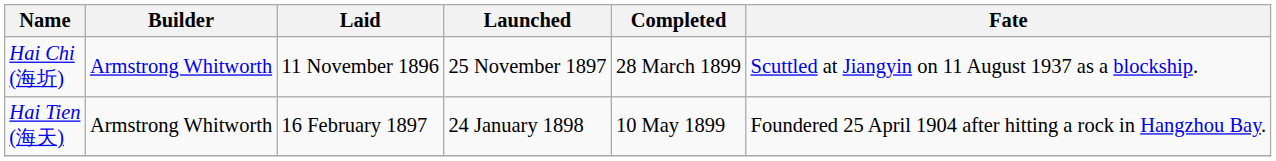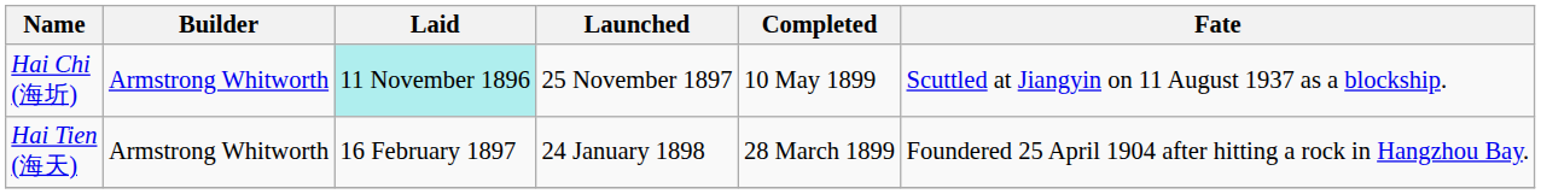Hai Chi (海圻) | Laid: no background -> paleturquoise background
Hai Chi (海圻) | Completed: 28 March 1899 -> 10 May 1899
Hai Tien (海天) | Completed: 10 May 1899 -> 28 March 1899
